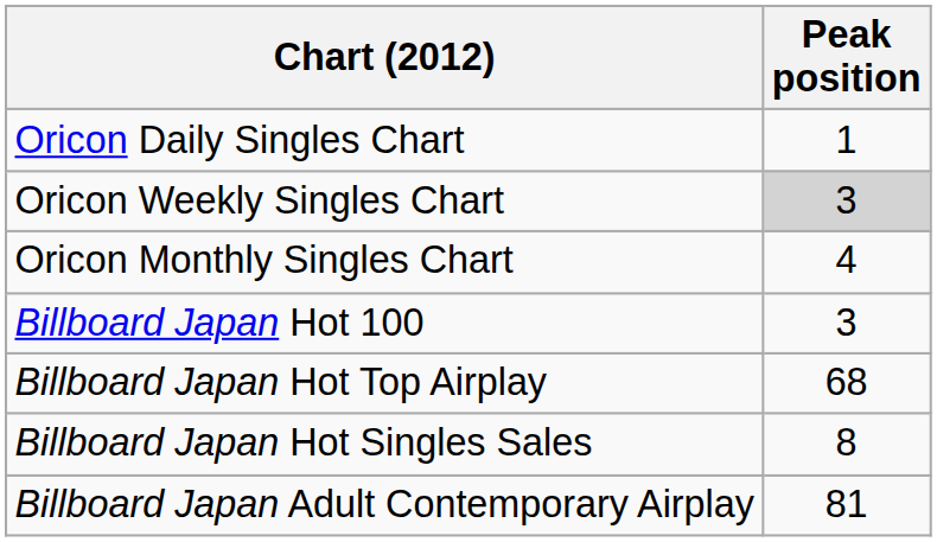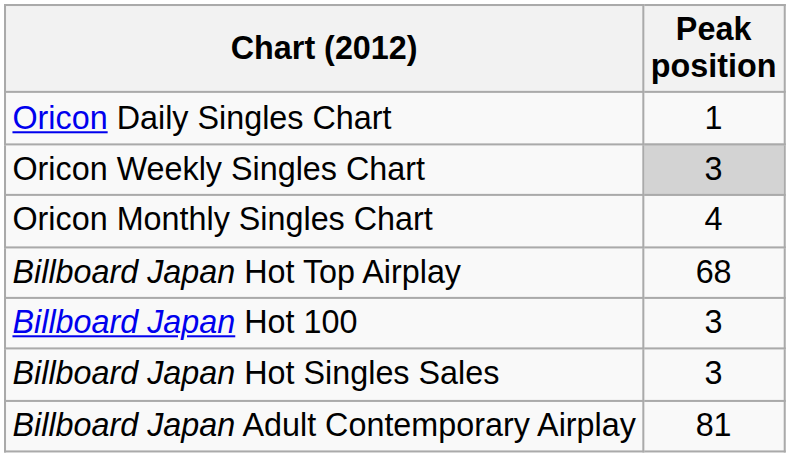rows swapped: Billboard Japan Hot 100 <-> Billboard Japan Hot Top Airplay
Billboard Japan Hot Singles Sales | Peak position: 8 -> 3
